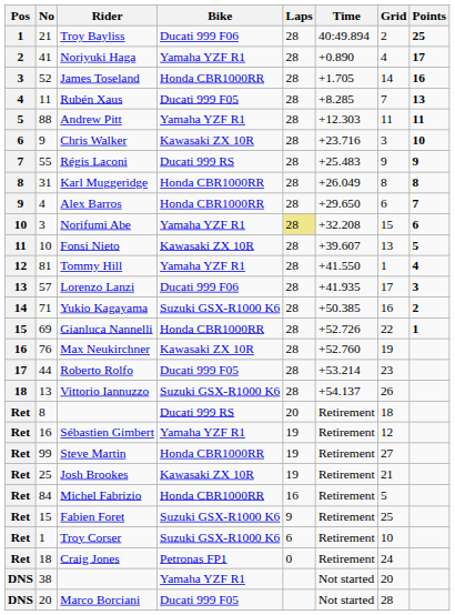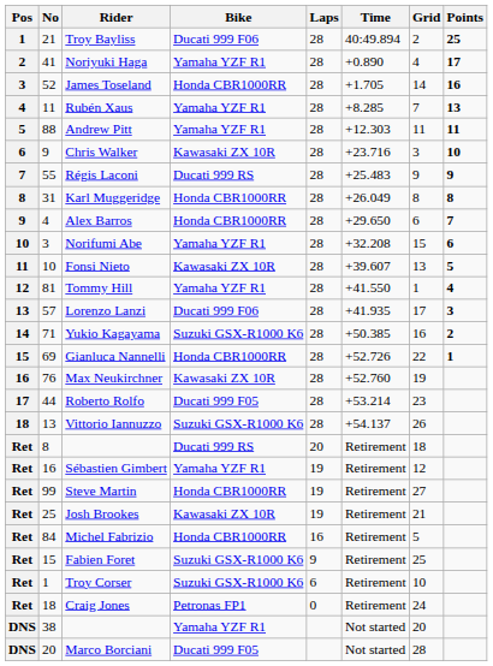Rubén Xaus | Bike: Ducati 999 F05 -> Yamaha YZF R1
Norifumi Abe | Laps: khaki background -> no background
